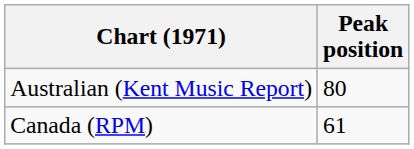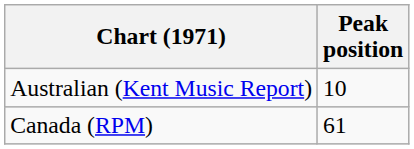Australian (Kent Music Report) | Peak position: 80 -> 10
